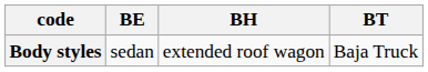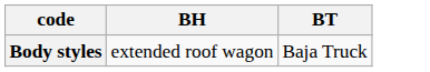- column: BE | sedan
